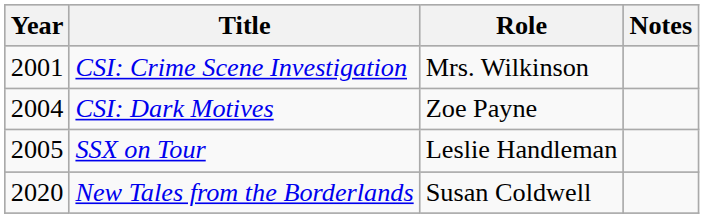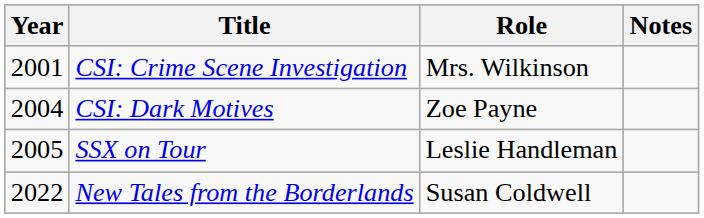New Tales from the Borderlands | Year: 2020 -> 2022
